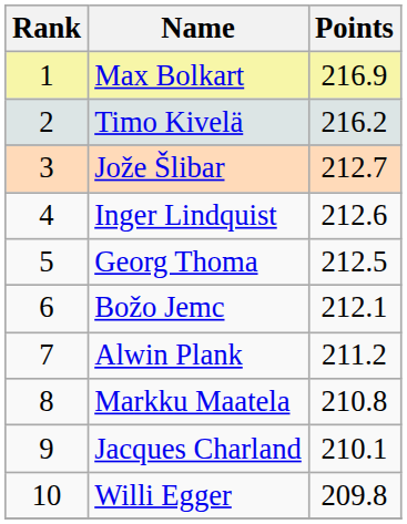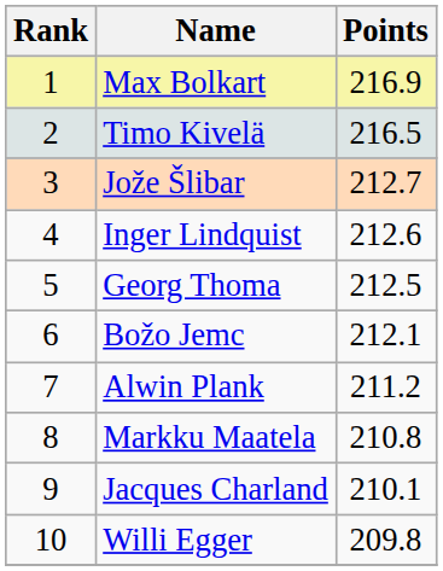Timo Kivelä | Points: 216.2 -> 216.5
